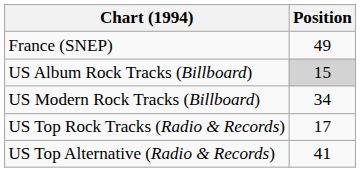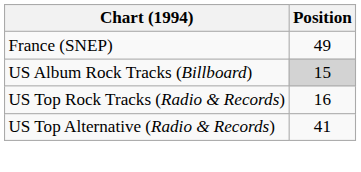- row: US Modern Rock Tracks (Billboard) | 34
US Top Rock Tracks (Radio & Records) | Position: 17 -> 16
